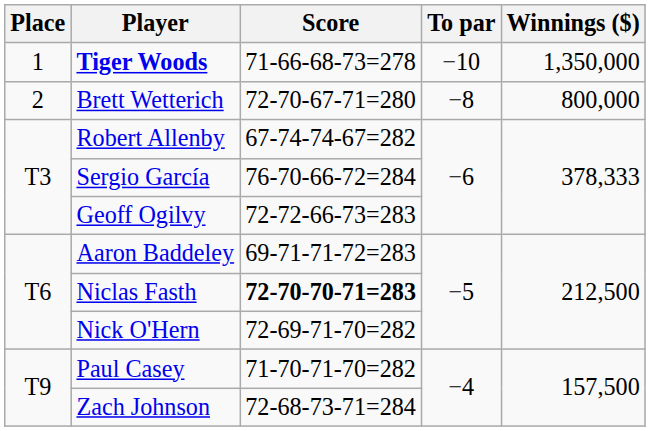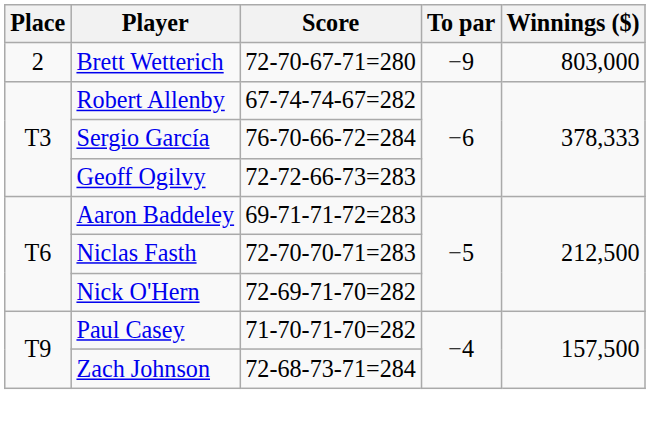- row: 1 | Tiger Woods | 71-66-68-73=278 | −10 | 1,350,000
Brett Wetterich | To par: −8 -> −9
Brett Wetterich | Winnings ($): 800,000 -> 803,000
Niclas Fasth | Score: bold -> normal
